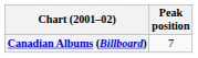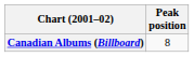Canadian Albums (Billboard) | Peak position: 7 -> 8
